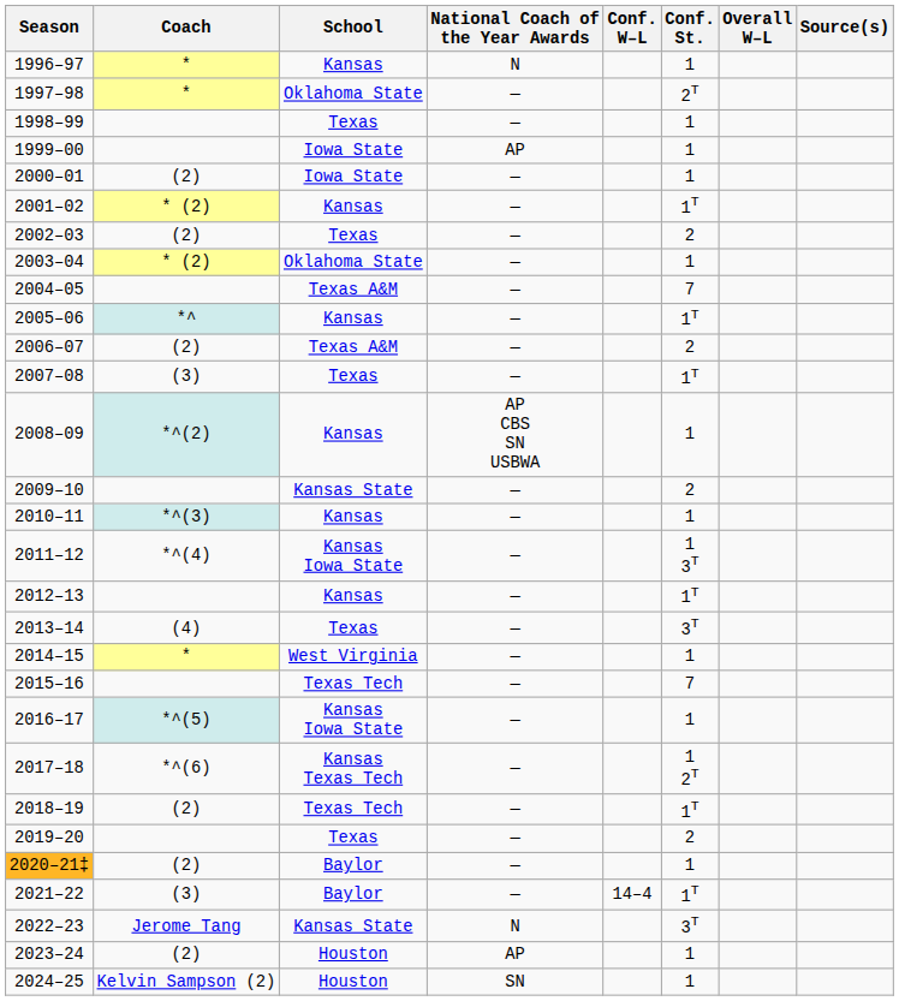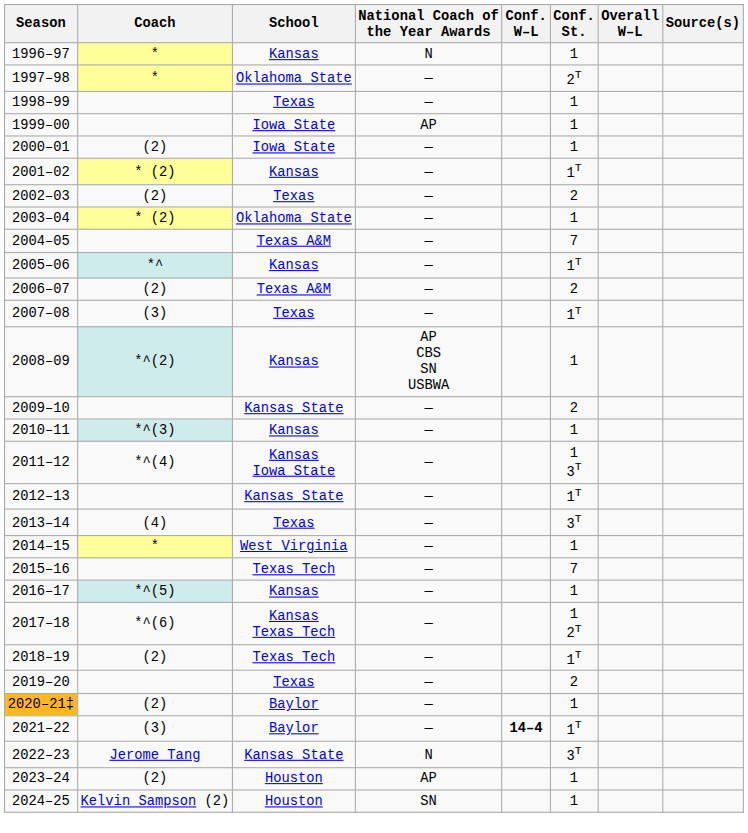2012–13 | School: Kansas -> Kansas State
2016–17 | School: Kansas Iowa State -> Kansas
2021–22 | Conf. W–L: normal -> bold
